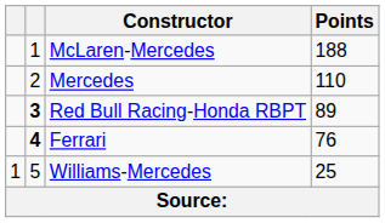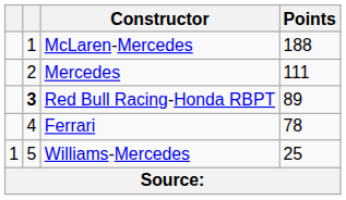Mercedes | Points: 110 -> 111
Ferrari | column 2: bold -> normal
Ferrari | Points: 76 -> 78
